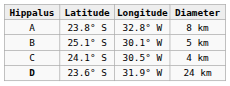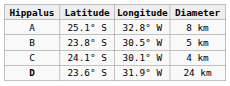8 km | Latitude: 23.8° S -> 25.1° S
5 km | Latitude: 25.1° S -> 23.8° S
5 km | Longitude: 30.1° W -> 30.5° W
4 km | Longitude: 30.5° W -> 30.1° W
